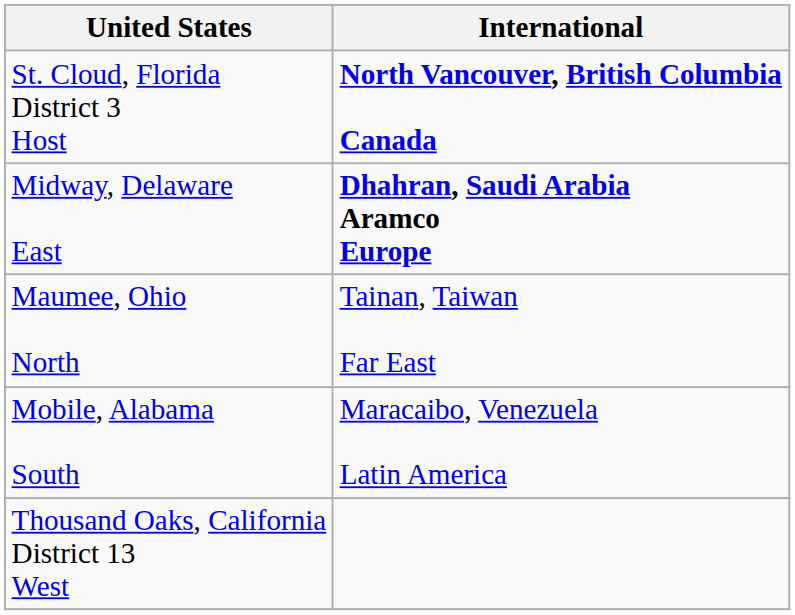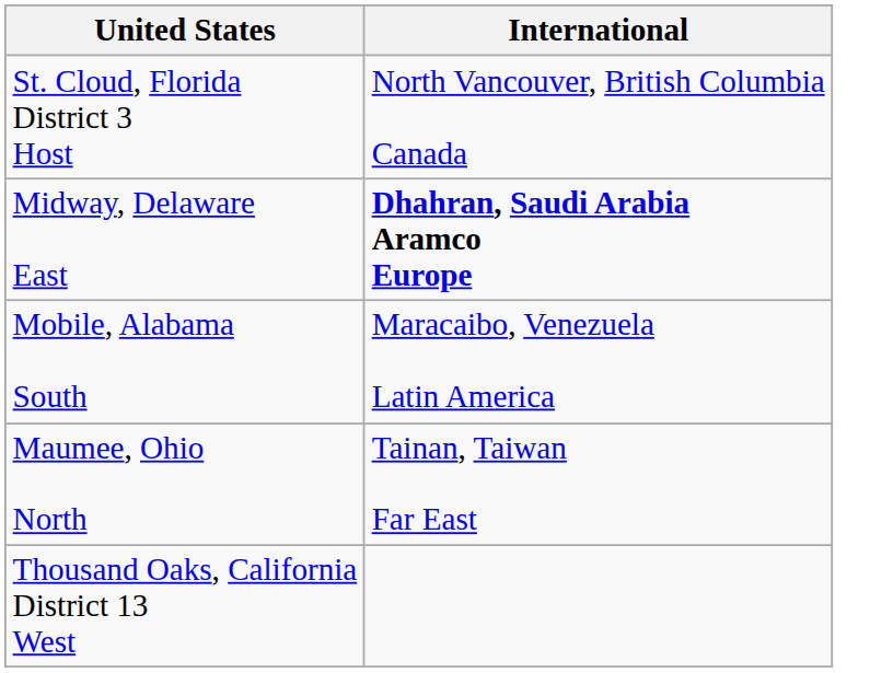St. Cloud, Florida District 3 Host | International: bold -> normal
rows swapped: Maumee, Ohio North <-> Mobile, Alabama South
